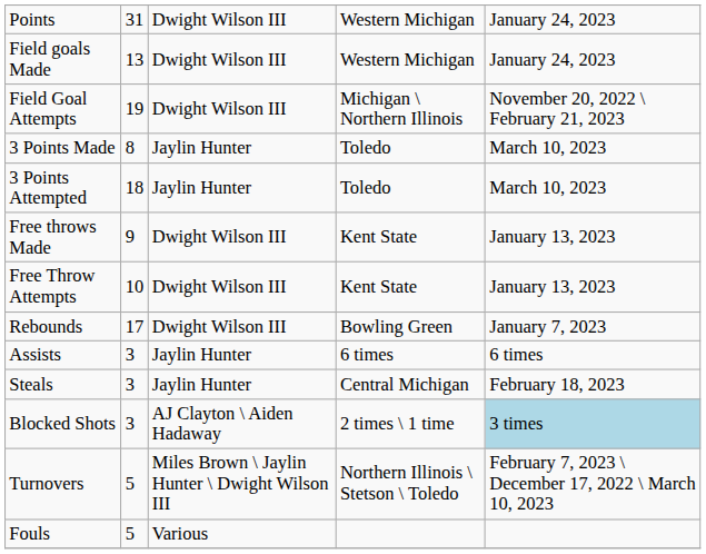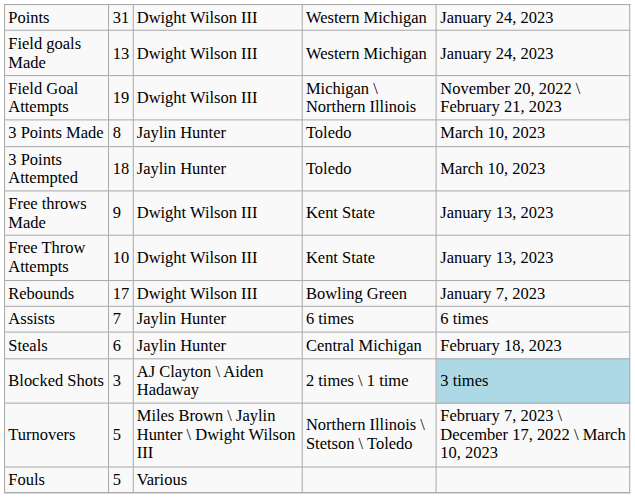Assists | column 2: 3 -> 7
Steals | column 2: 3 -> 6
